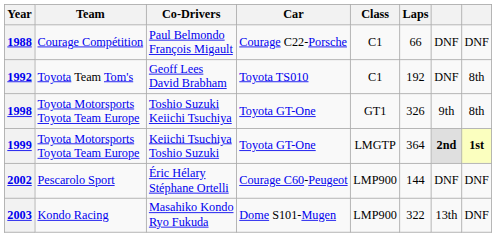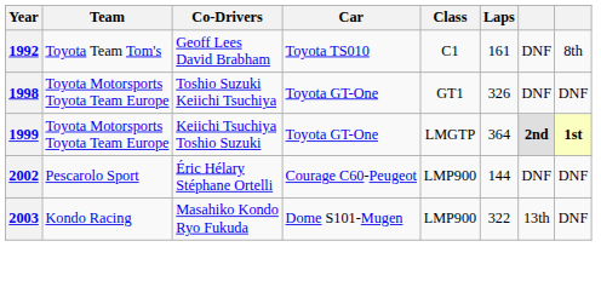- row: 1988 | Courage Compétition | Paul Belmondo François Migault | Courage C22-Porsche | C1 | 66 | DNF | DNF
1992 | Laps: 192 -> 161
1998 | column 7: 9th -> DNF
1998 | column 8: 8th -> DNF
